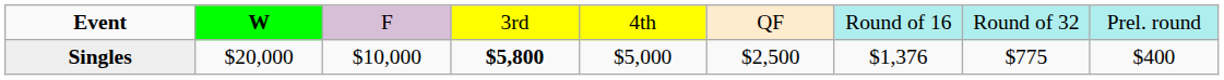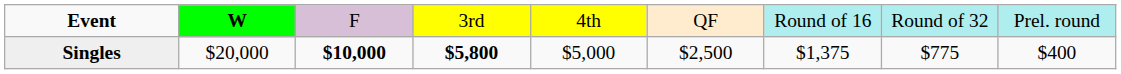Singles | column 3: normal -> bold
Singles | column 7: $1,376 -> $1,375
